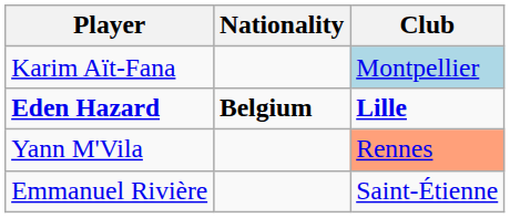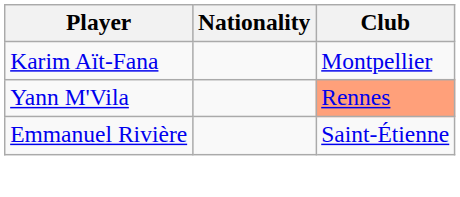Karim Aït-Fana | Club: lightblue background -> no background
- row: Eden Hazard | Belgium | Lille
